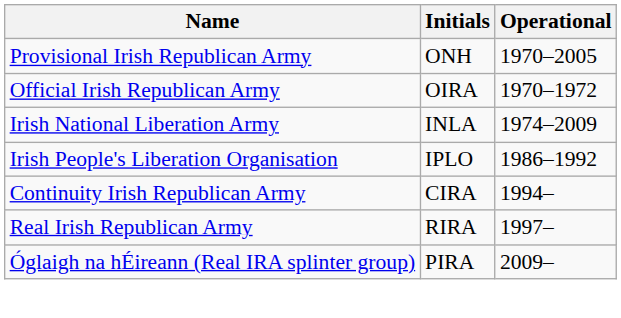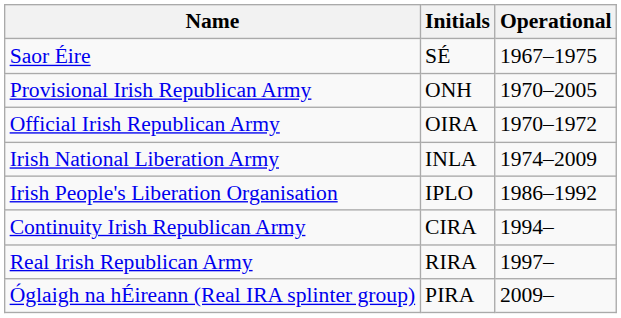+ row: Saor Éire | SÉ | 1967–1975
